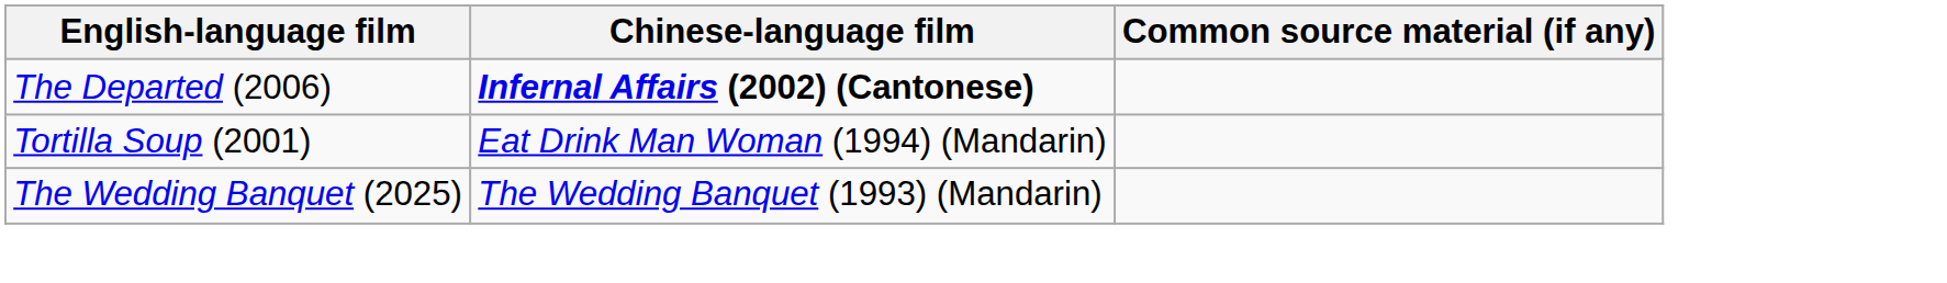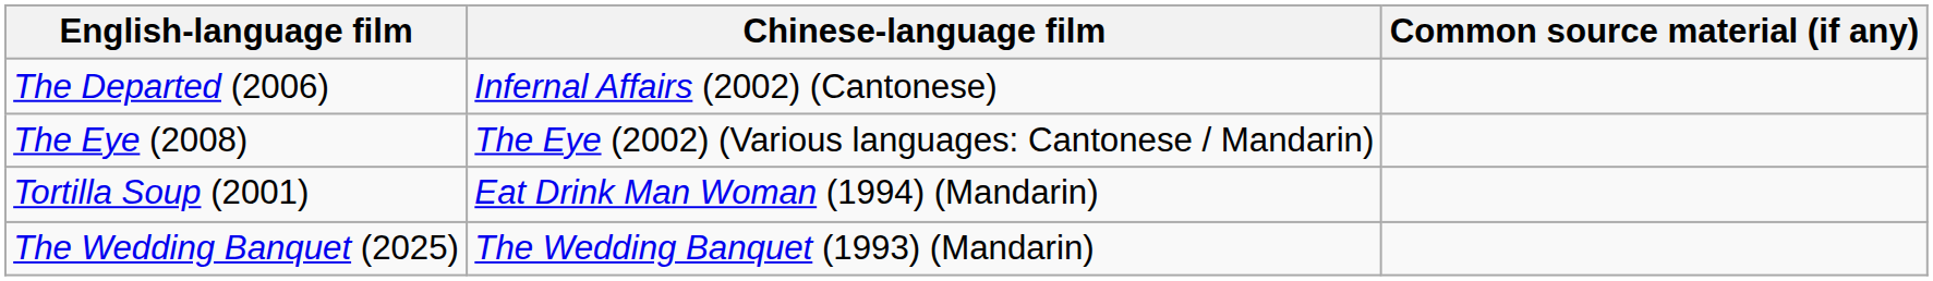The Departed (2006) | Chinese-language film: bold -> normal
+ row: The Eye (2008) | The Eye (2002) (Various languages: Cantonese / Mandarin)
